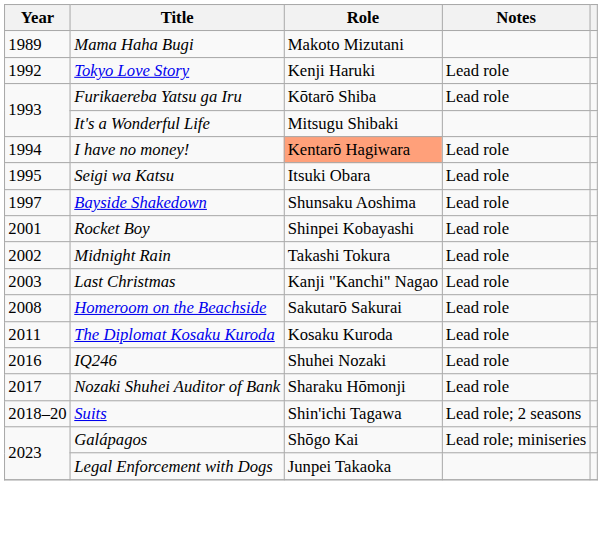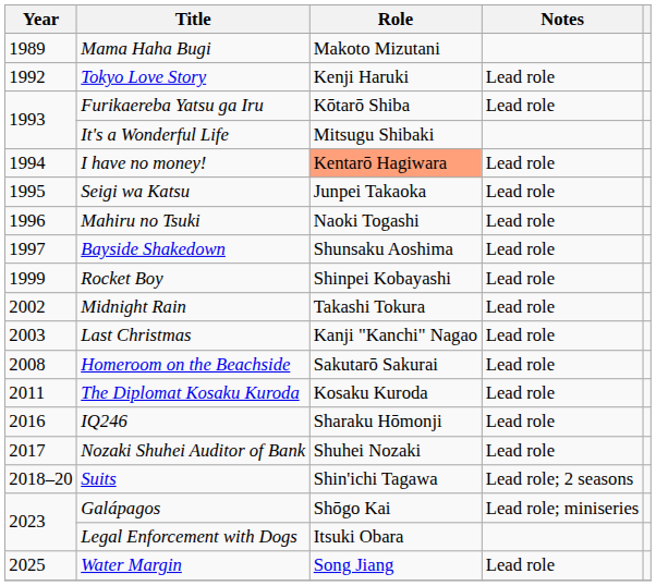Seigi wa Katsu | Role: Itsuki Obara -> Junpei Takaoka
+ row: 1996 | Mahiru no Tsuki | Naoki Togashi | Lead role
Rocket Boy | Year: 2001 -> 1999
IQ246 | Role: Shuhei Nozaki -> Sharaku Hōmonji
Nozaki Shuhei Auditor of Bank | Role: Sharaku Hōmonji -> Shuhei Nozaki
Legal Enforcement with Dogs | Role: Junpei Takaoka -> Itsuki Obara
+ row: 2025 | Water Margin | Song Jiang | Lead role
